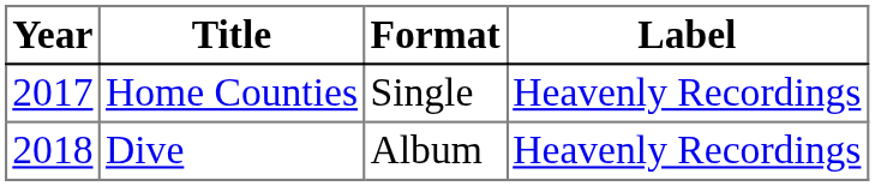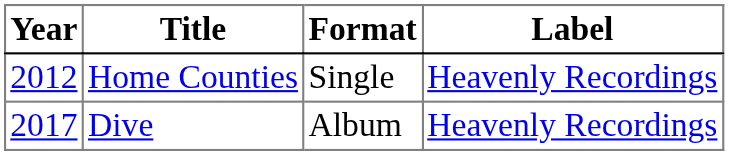Home Counties | Year: 2017 -> 2012
Dive | Year: 2018 -> 2017
